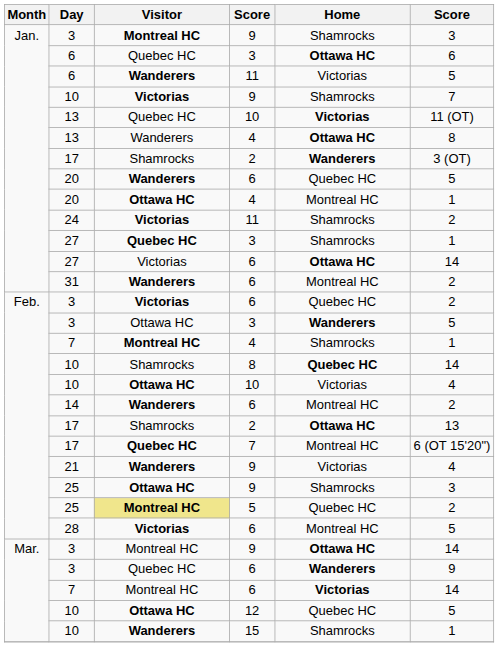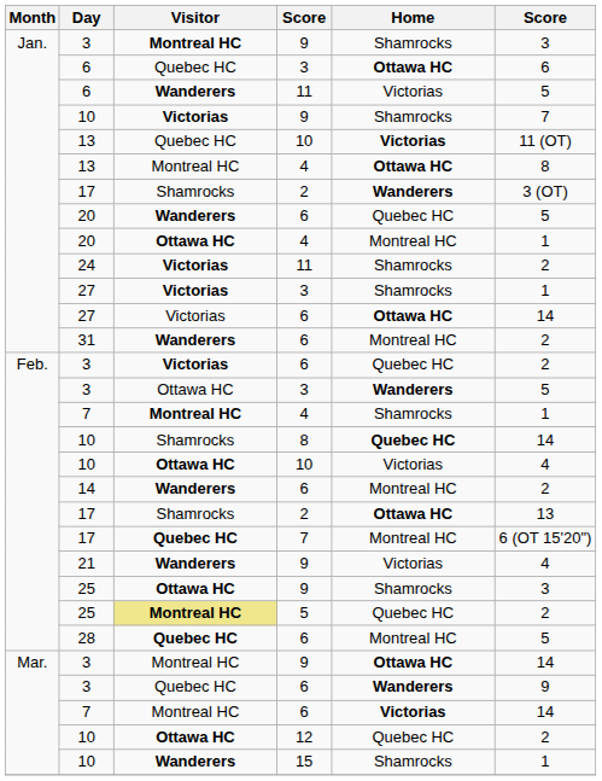13 / 4 | Visitor: Wanderers -> Montreal HC
27 / 3 | Visitor: Quebec HC -> Victorias
28 | Visitor: Victorias -> Quebec HC
10 / 12 | column 6: 5 -> 2
